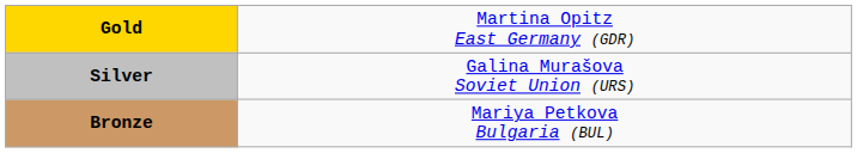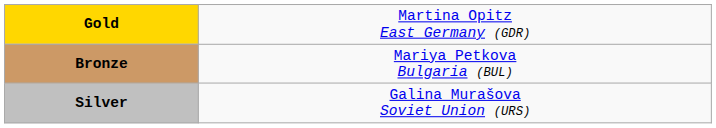rows swapped: Silver <-> Bronze
